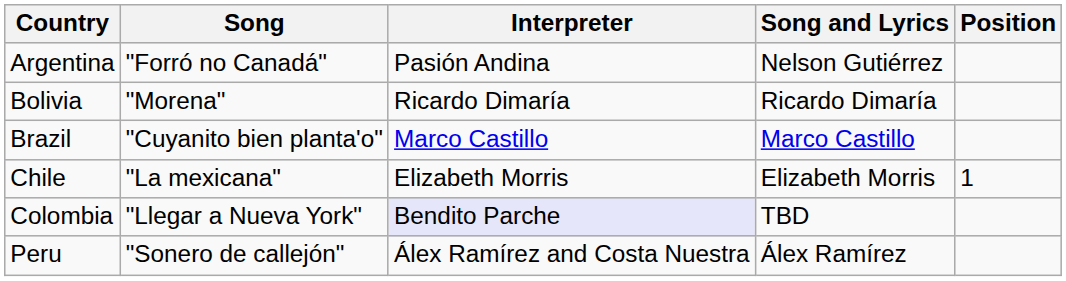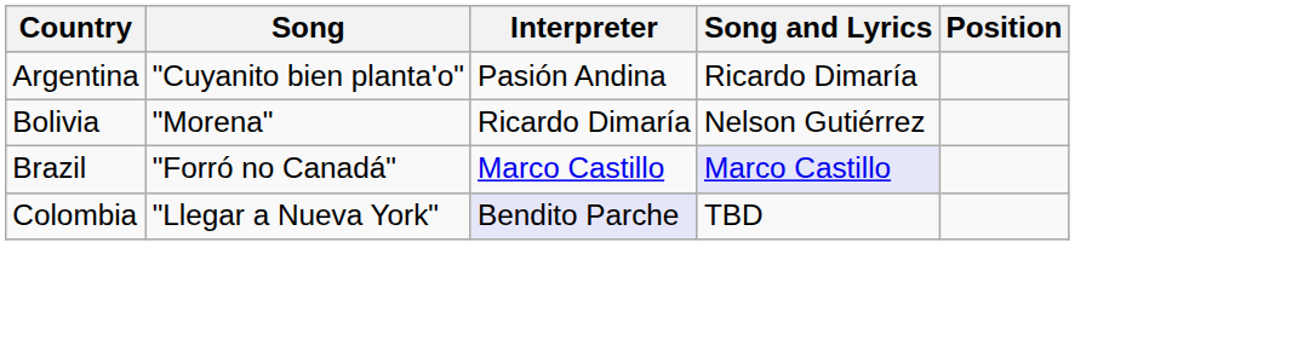Argentina | Song: "Forró no Canadá" -> "Cuyanito bien planta'o"
Argentina | Song and Lyrics: Nelson Gutiérrez -> Ricardo Dimaría
Bolivia | Song and Lyrics: Ricardo Dimaría -> Nelson Gutiérrez
Brazil | Song: "Cuyanito bien planta'o" -> "Forró no Canadá"
Brazil | Song and Lyrics: no background -> lavender background
- row: Chile | "La mexicana" | Elizabeth Morris | Elizabeth Morris | 1
- row: Peru | "Sonero de callejón" | Álex Ramírez and Costa Nuestra | Álex Ramírez
